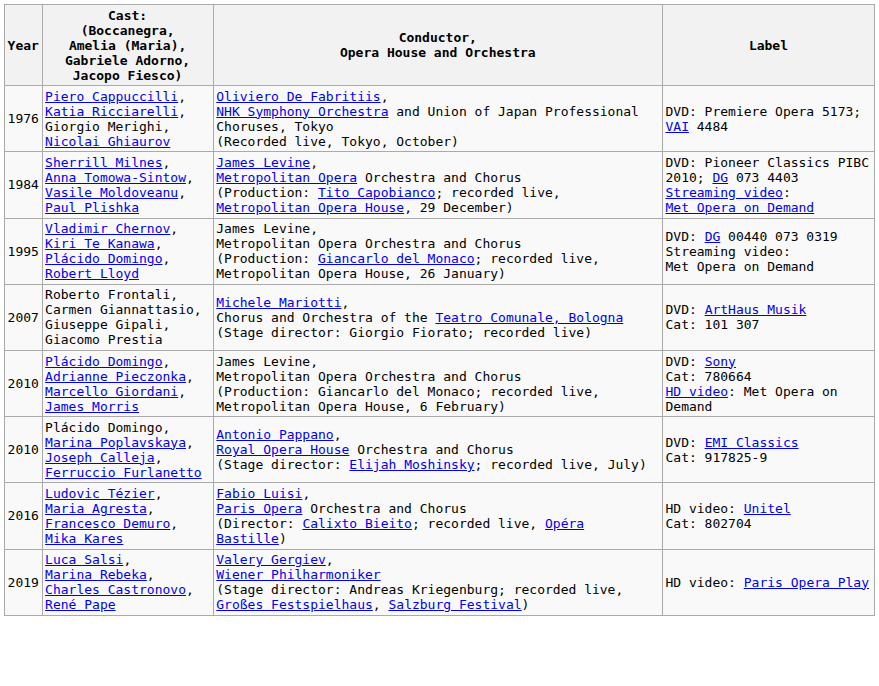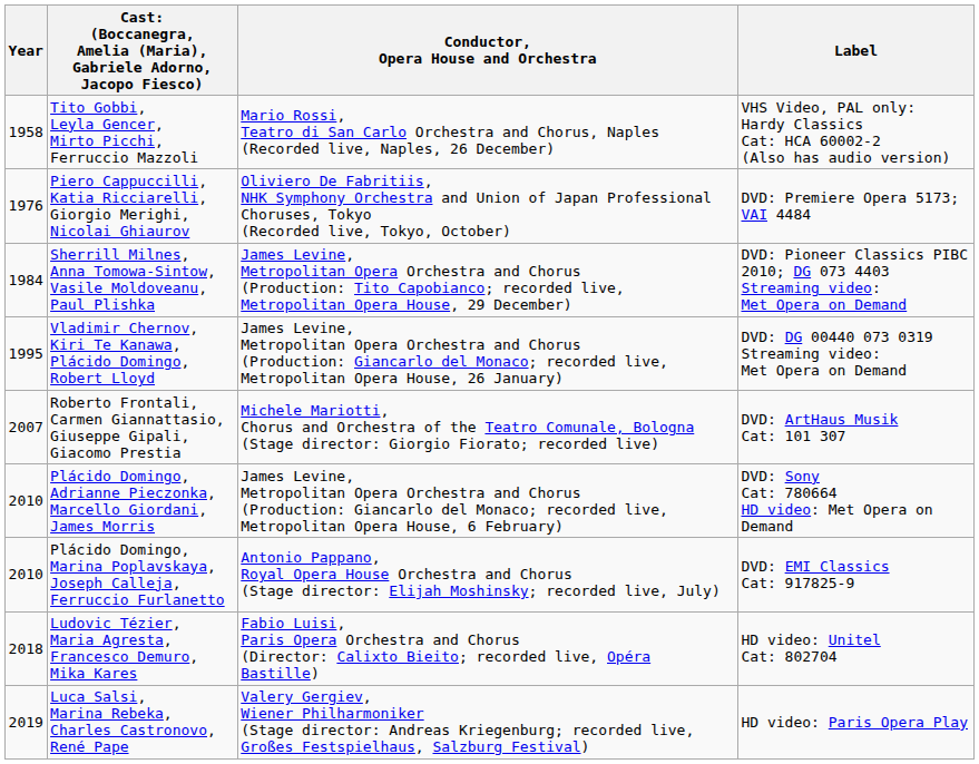+ row: 1958 | Tito Gobbi, Leyla Gencer, Mirto Picchi, Ferruccio Mazzoli | Mario Rossi, Teatro di San Carlo Orchestra and Chorus, Naples (Recorded live, Naples, 26 December) | VHS Video, PAL only: Hardy Classics Cat: HCA 60002-2 (Also has audio version)
Ludovic Tézier, Maria Agresta, Francesco Demuro, Mika Kares | Year: 2016 -> 2018
